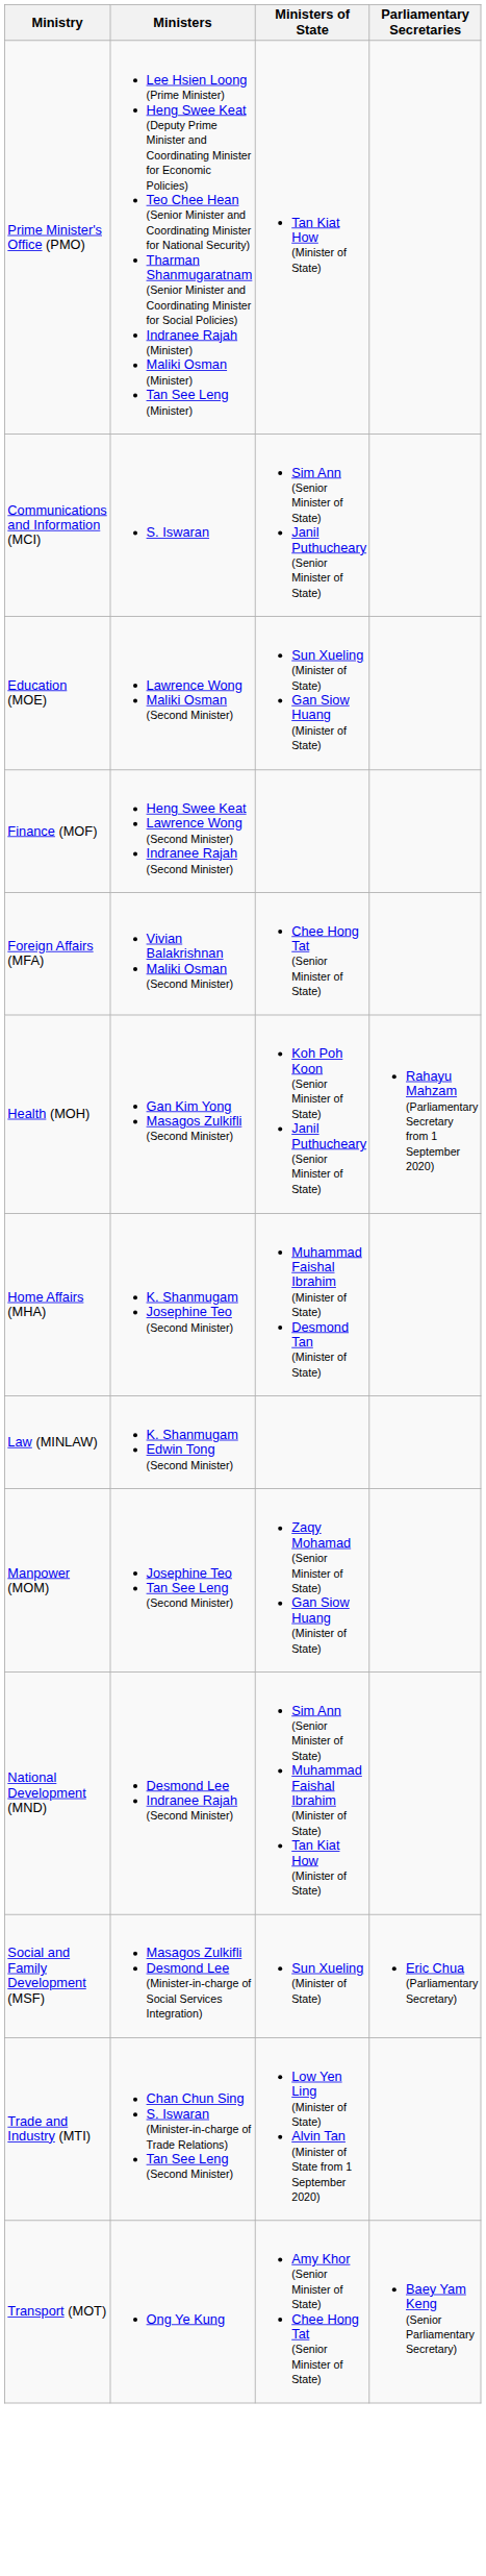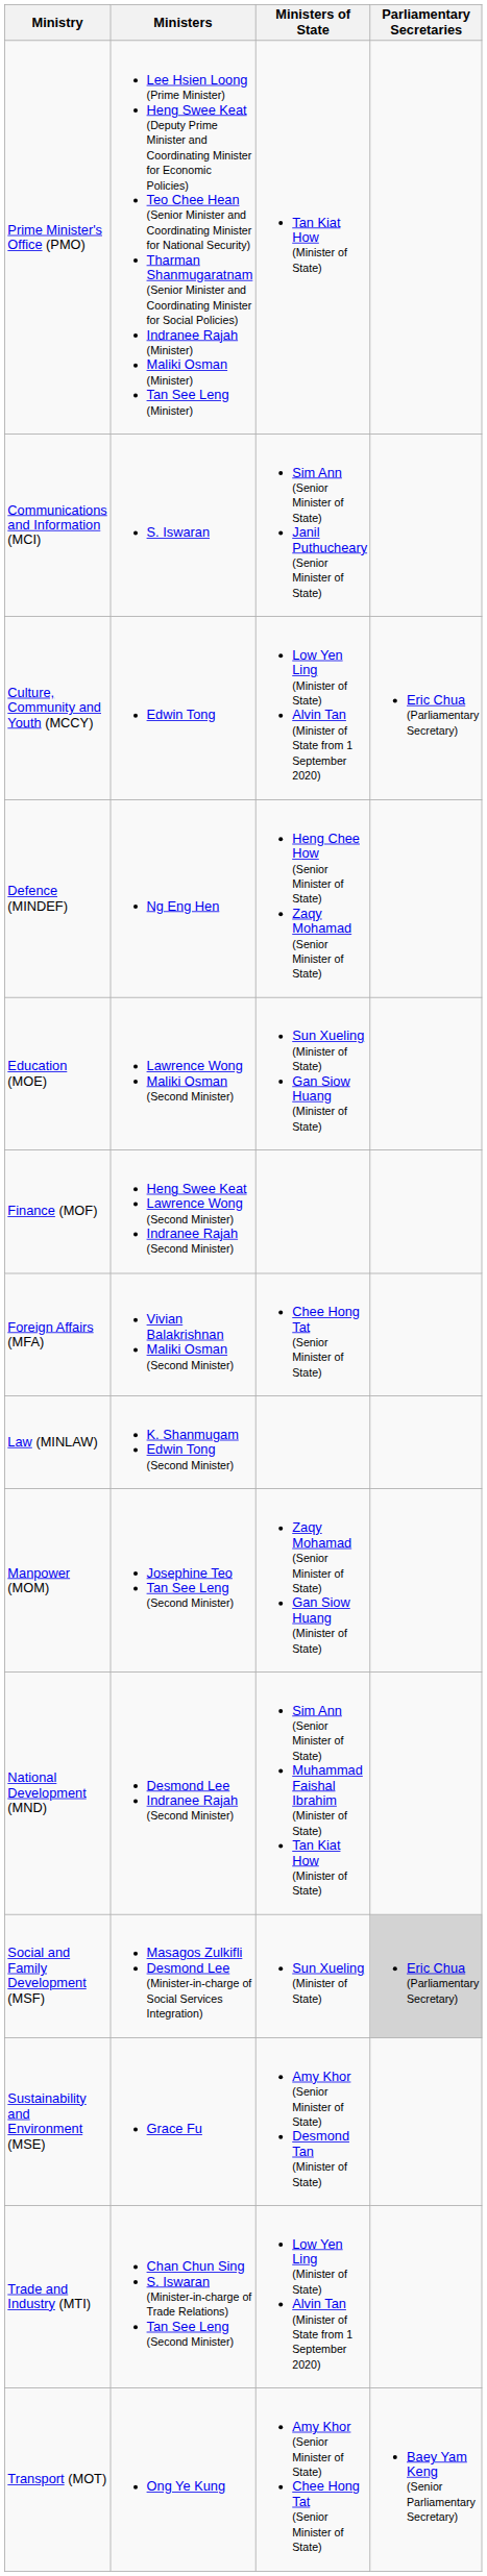+ row: Culture, Community and Youth (MCCY) | Edwin Tong | Low Yen Ling (Minister of State) Alvin Tan (Minister of State from 1 September 2020) | Eric Chua (Parliamentary Secretary)
+ row: Defence (MINDEF) | Ng Eng Hen | Heng Chee How (Senior Minister of State) Zaqy Mohamad (Senior Minister of State)
- row: Health (MOH) | Gan Kim Yong Masagos Zulkifli (Second Minister) | Koh Poh Koon (Senior Minister of State) Janil Puthucheary (Senior Minister of State) | Rahayu Mahzam (Parliamentary Secretary from 1 September 2020)
- row: Home Affairs (MHA) | K. Shanmugam Josephine Teo (Second Minister) | Muhammad Faishal Ibrahim (Minister of State) Desmond Tan (Minister of State)
Social and Family Development (MSF) | Parliamentary Secretaries: no background -> lightgrey background
+ row: Sustainability and Environment (MSE) | Grace Fu | Amy Khor (Senior Minister of State) Desmond Tan (Minister of State)
